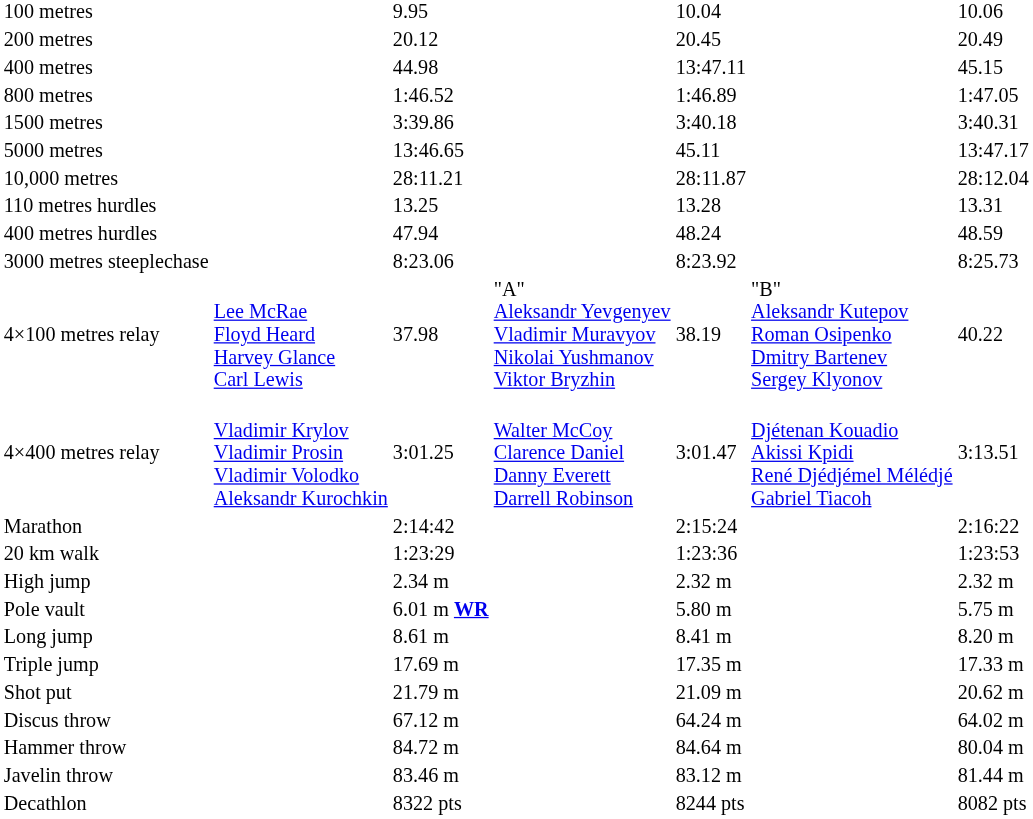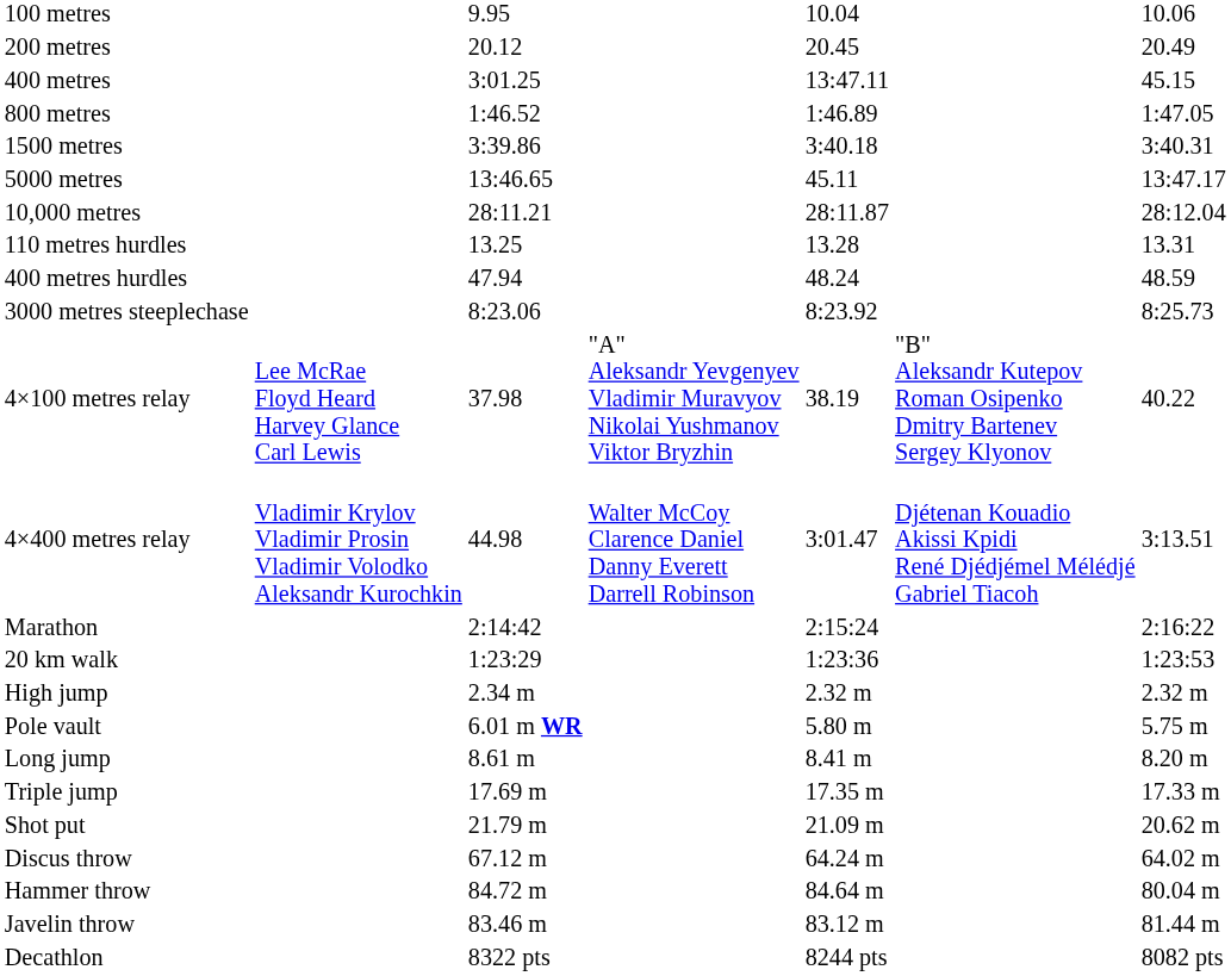400 metres | column 3: 44.98 -> 3:01.25
4×400 metres relay | column 3: 3:01.25 -> 44.98
